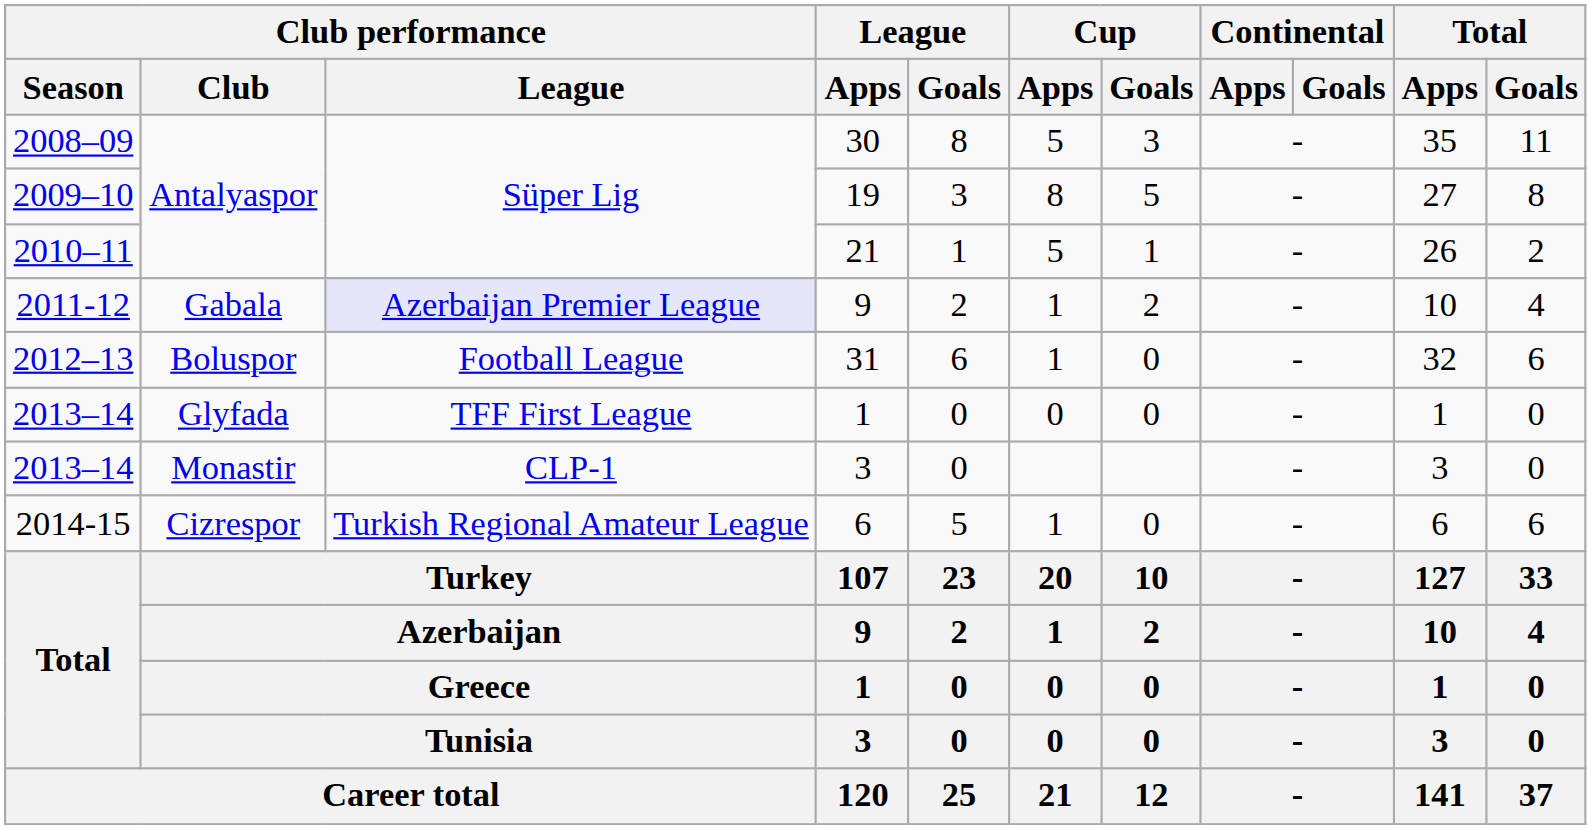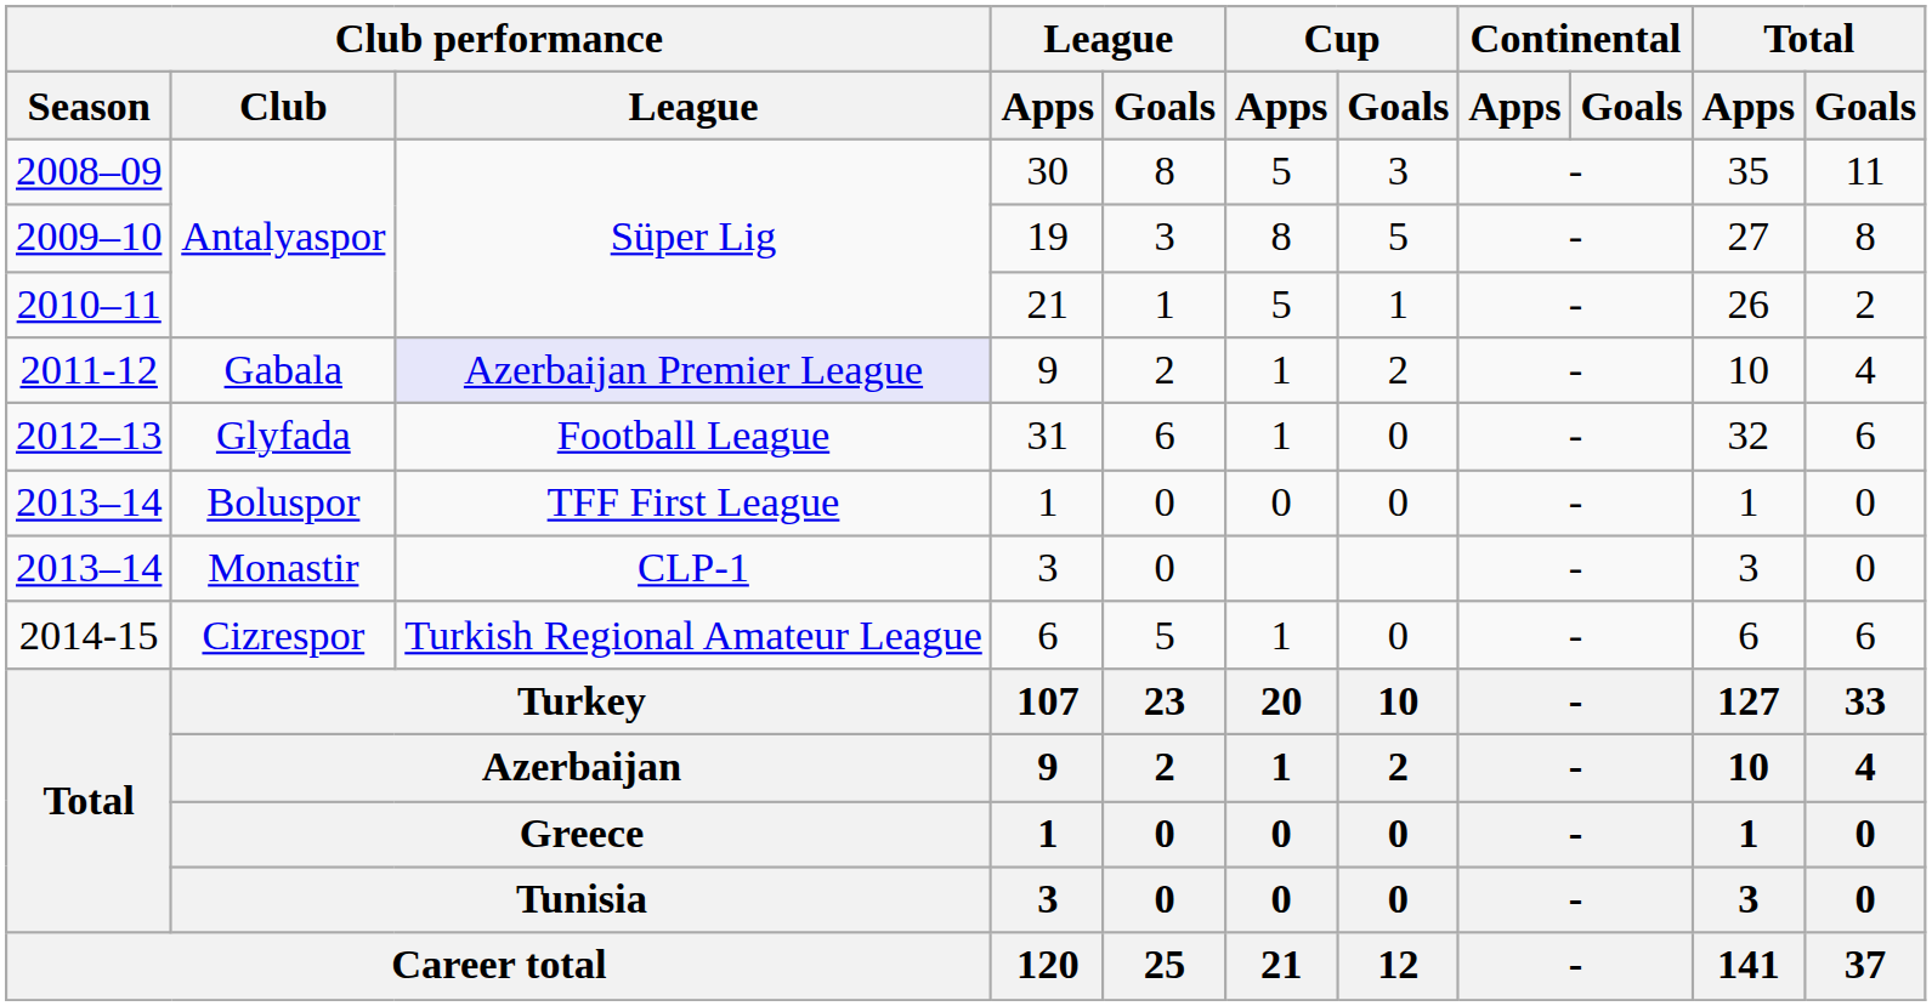31 | Club performance / Club: Boluspor -> Glyfada
2013–14 / 1 | Club performance / Club: Glyfada -> Boluspor
